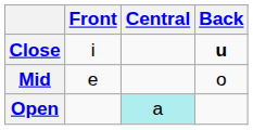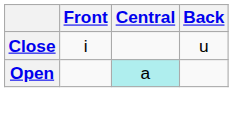Close | Back: bold -> normal
- row: Mid | e | o
